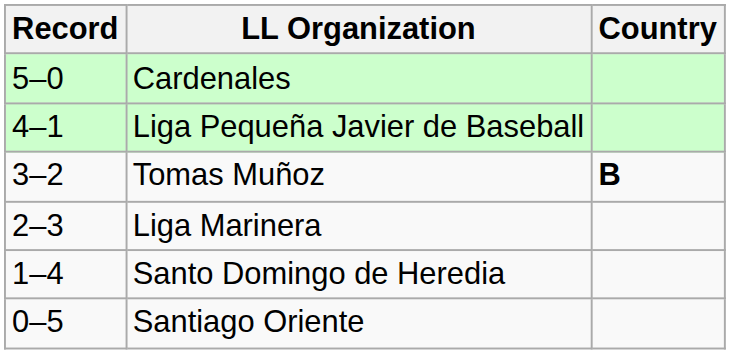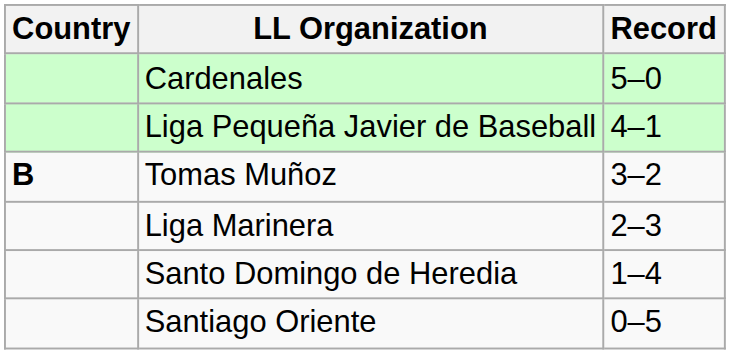columns swapped: Country <-> Record
